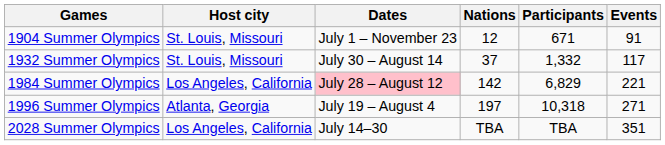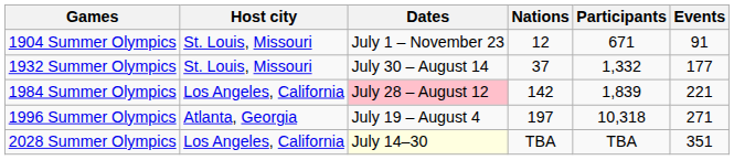1932 Summer Olympics | Events: 117 -> 177
1984 Summer Olympics | Participants: 6,829 -> 1,839
2028 Summer Olympics | Dates: no background -> lightyellow background
